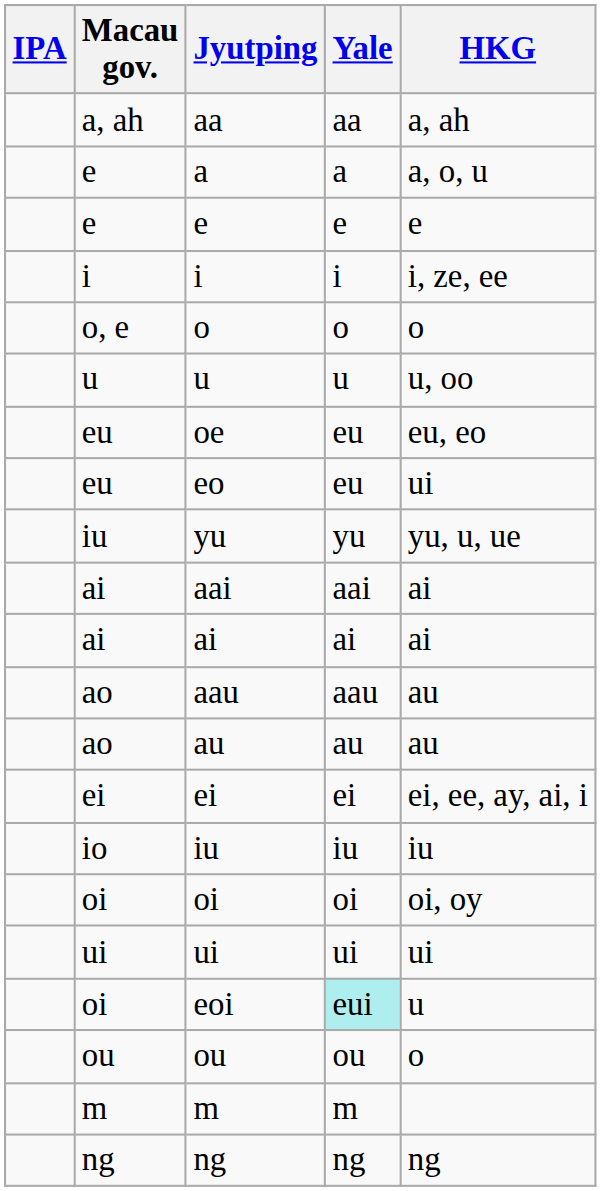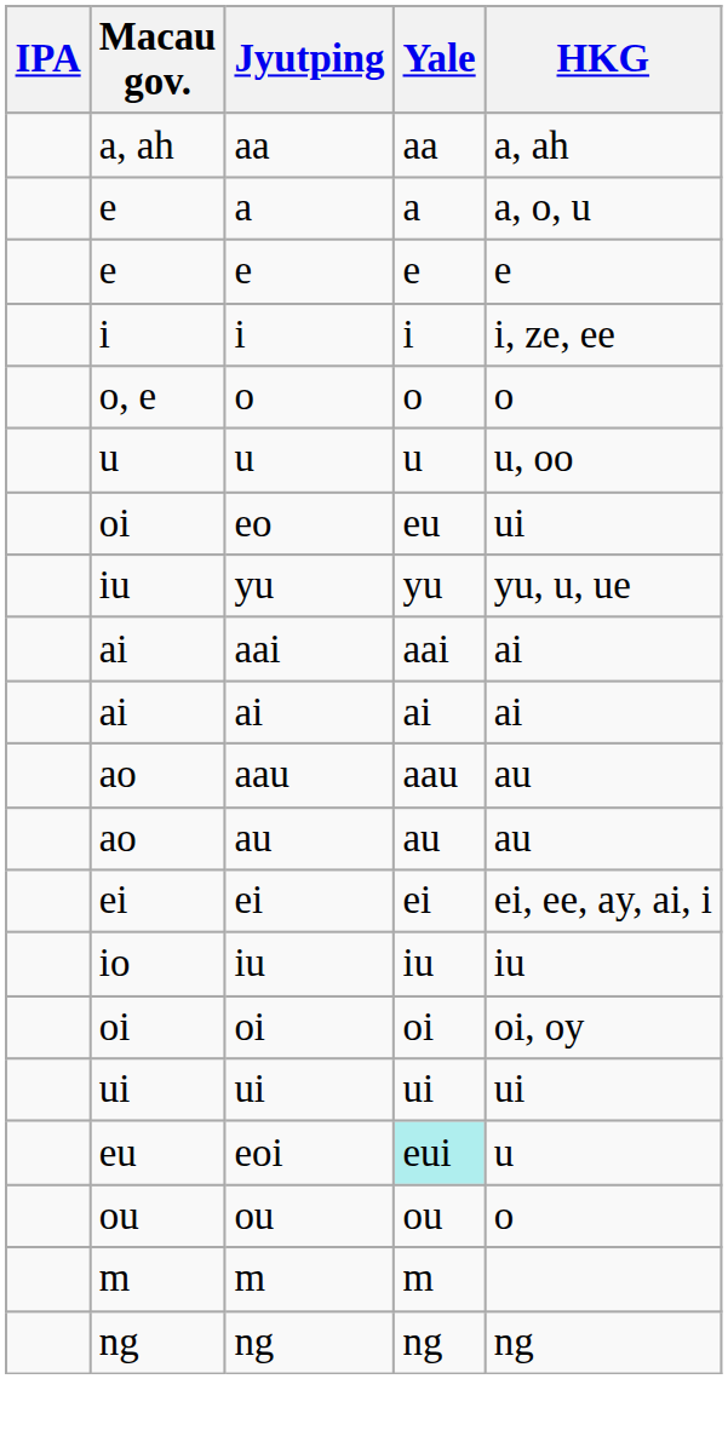- row: eu | oe | eu | eu, eo
eo | Macau gov.: eu -> oi
eoi | Macau gov.: oi -> eu
